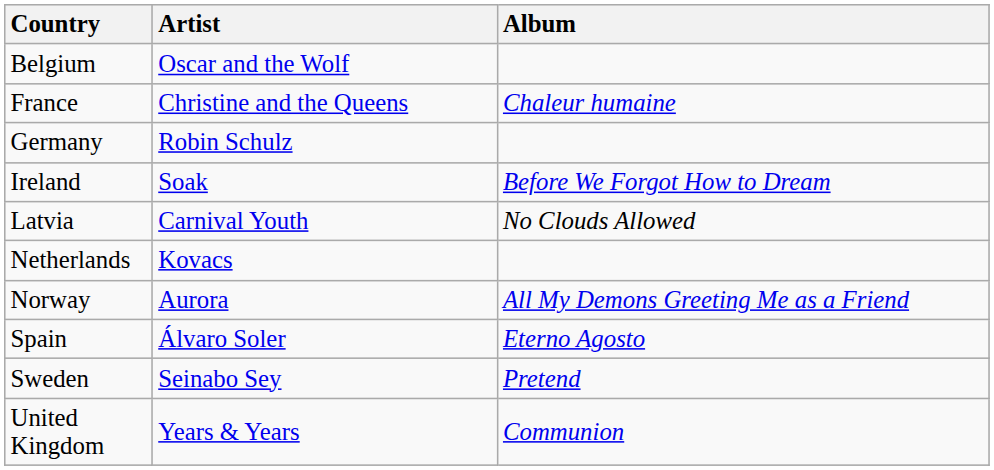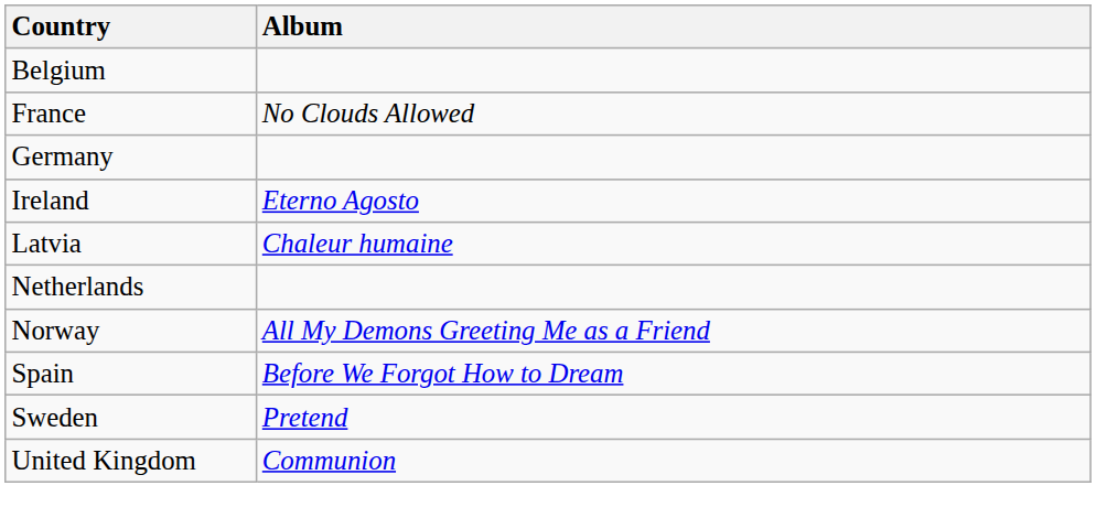- column: Artist | Oscar and the Wolf | Christine and the Queens | Robin Schulz | Soak | Carnival Youth | Kovacs | Aurora | Álvaro Soler | Seinabo Sey | Years & Years
France | Album: Chaleur humaine -> No Clouds Allowed
Ireland | Album: Before We Forgot How to Dream -> Eterno Agosto
Latvia | Album: No Clouds Allowed -> Chaleur humaine
Spain | Album: Eterno Agosto -> Before We Forgot How to Dream
